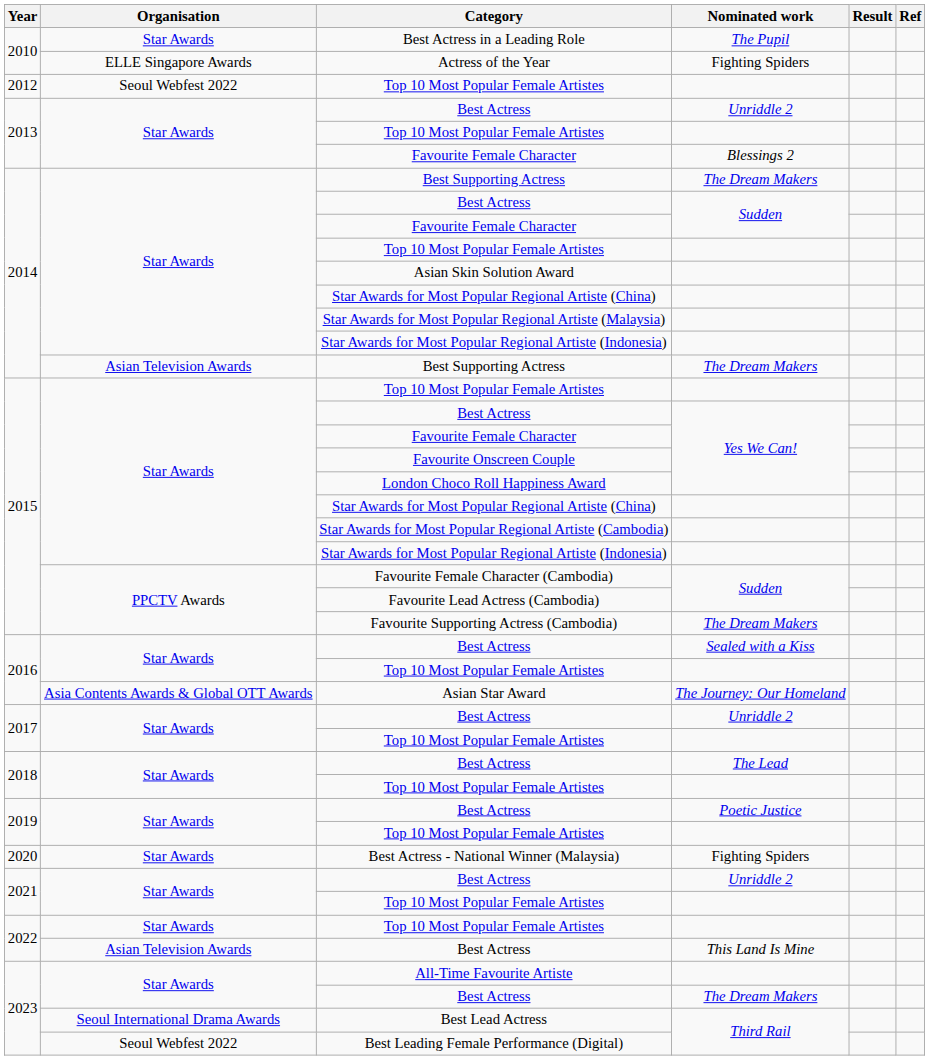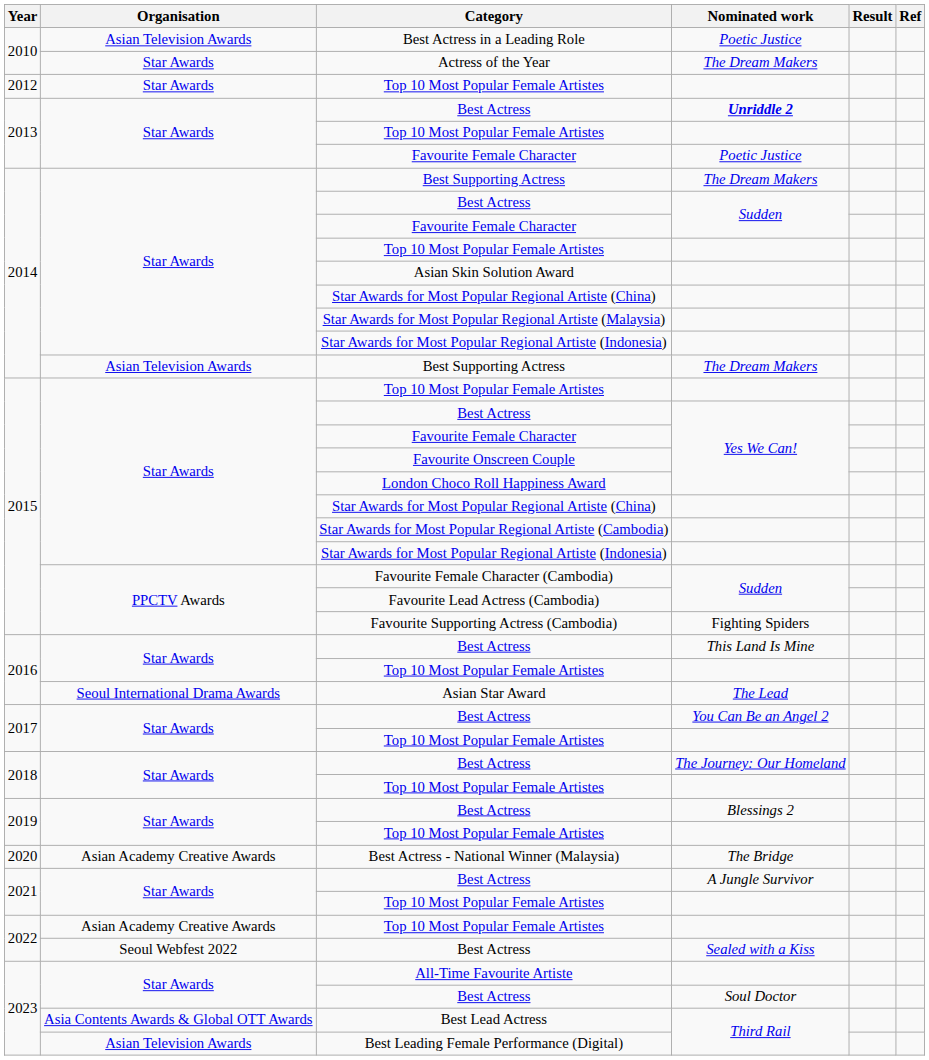Best Actress in a Leading Role | Organisation: Star Awards -> Asian Television Awards
Best Actress in a Leading Role | Nominated work: The Pupil -> Poetic Justice
Actress of the Year | Organisation: ELLE Singapore Awards -> Star Awards
Actress of the Year | Nominated work: Fighting Spiders -> The Dream Makers
2012 / Top 10 Most Popular Female Artistes | Organisation: Seoul Webfest 2022 -> Star Awards
2013 / Best Actress | Nominated work: normal -> bold
2013 / Favourite Female Character | Nominated work: Blessings 2 -> Poetic Justice
Favourite Supporting Actress (Cambodia) | Nominated work: The Dream Makers -> Fighting Spiders
2016 / Best Actress | Nominated work: Sealed with a Kiss -> This Land Is Mine
Asian Star Award | Organisation: Asia Contents Awards & Global OTT Awards -> Seoul International Drama Awards
Asian Star Award | Nominated work: The Journey: Our Homeland -> The Lead
2017 / Best Actress | Nominated work: Unriddle 2 -> You Can Be an Angel 2
2018 / Best Actress | Nominated work: The Lead -> The Journey: Our Homeland
2019 / Best Actress | Nominated work: Poetic Justice -> Blessings 2
Best Actress - National Winner (Malaysia) | Organisation: Star Awards -> Asian Academy Creative Awards
Best Actress - National Winner (Malaysia) | Nominated work: Fighting Spiders -> The Bridge
2021 / Best Actress | Nominated work: Unriddle 2 -> A Jungle Survivor
2022 / Top 10 Most Popular Female Artistes | Organisation: Star Awards -> Asian Academy Creative Awards
2022 / Best Actress | Organisation: Asian Television Awards -> Seoul Webfest 2022
2022 / Best Actress | Nominated work: This Land Is Mine -> Sealed with a Kiss
2023 / Best Actress | Nominated work: The Dream Makers -> Soul Doctor
Best Lead Actress | Organisation: Seoul International Drama Awards -> Asia Contents Awards & Global OTT Awards
Best Leading Female Performance (Digital) | Organisation: Seoul Webfest 2022 -> Asian Television Awards
